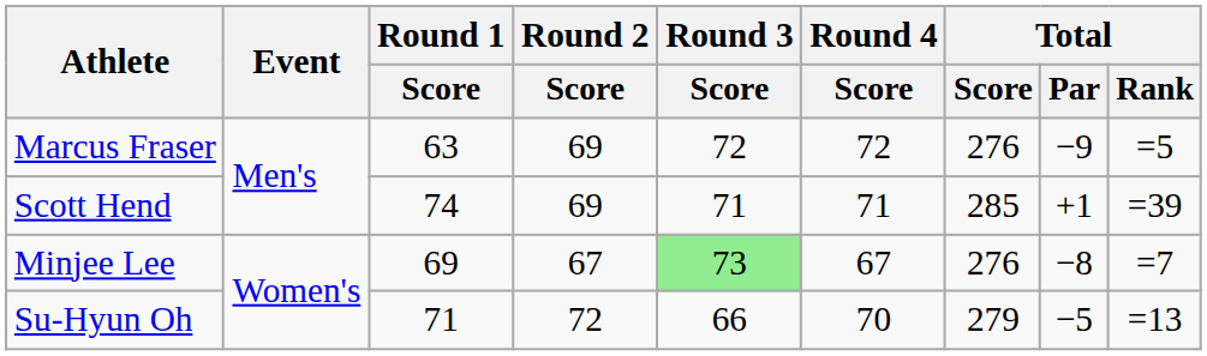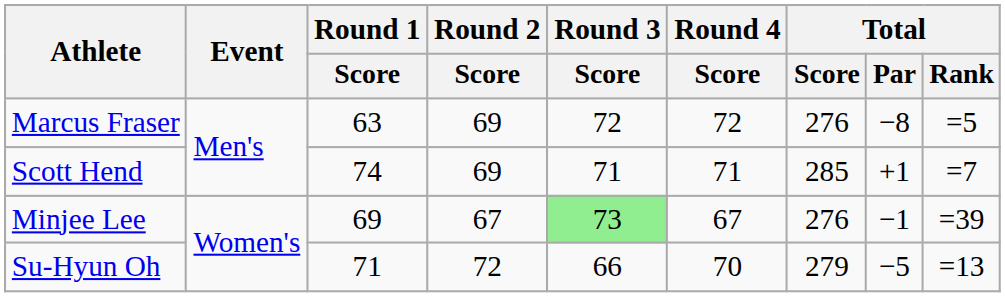Marcus Fraser | Total / Par: −9 -> −8
Scott Hend | Total / Rank: =39 -> =7
Minjee Lee | Total / Par: −8 -> −1
Minjee Lee | Total / Rank: =7 -> =39
